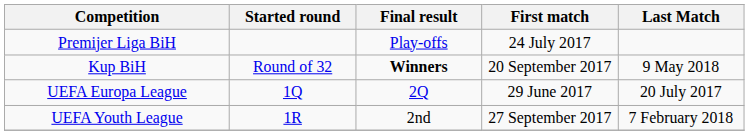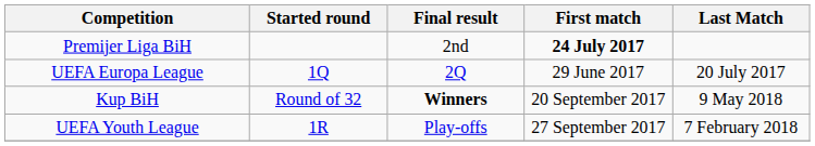Premijer Liga BiH | Final result: Play-offs -> 2nd
Premijer Liga BiH | First match: normal -> bold
rows swapped: Kup BiH <-> UEFA Europa League
UEFA Youth League | Final result: 2nd -> Play-offs
